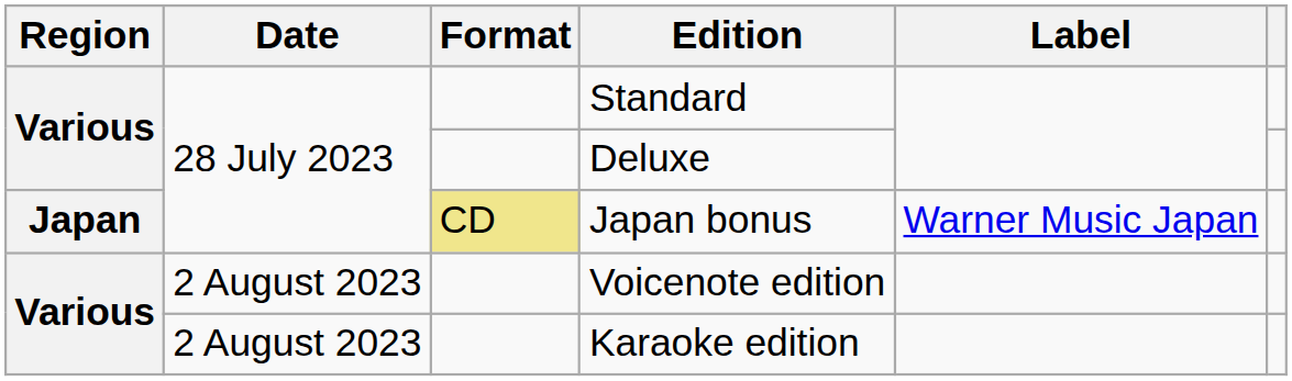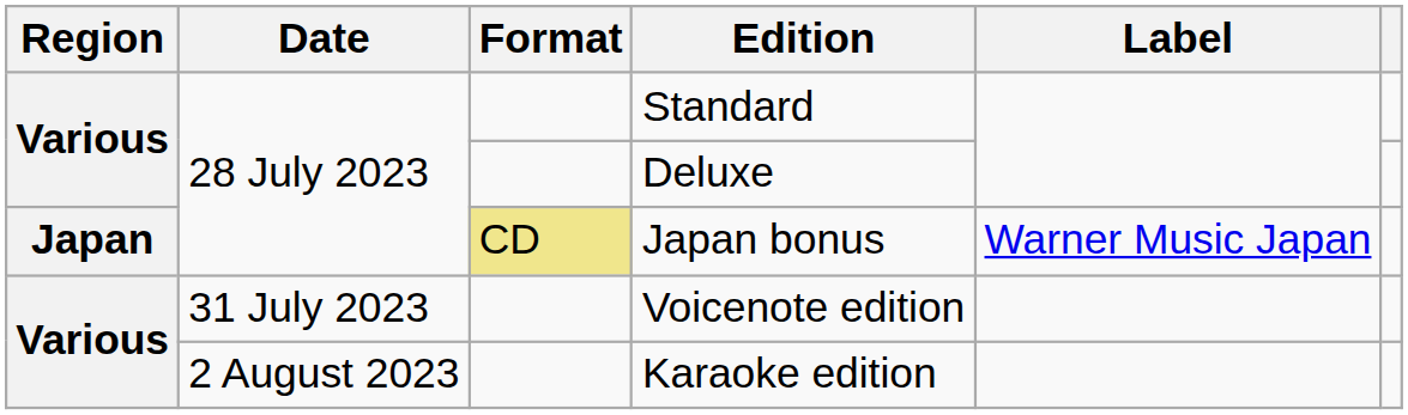Voicenote edition | Date: 2 August 2023 -> 31 July 2023
